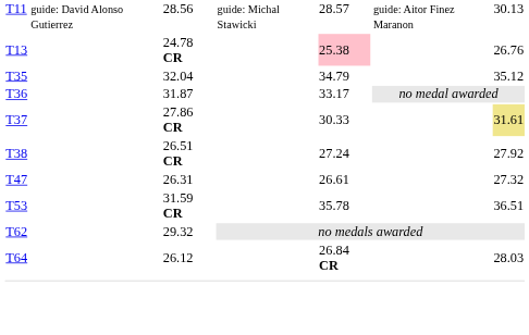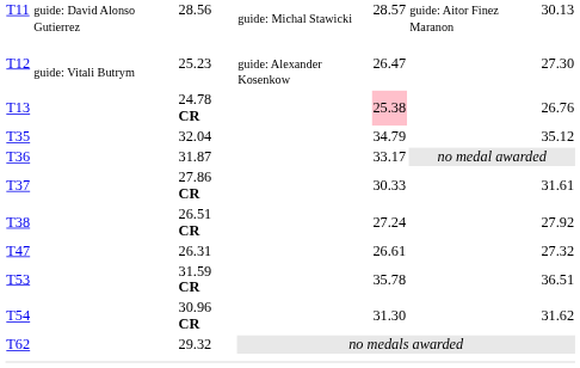+ row: T12 | guide: Vitali Butrym | 25.23 | guide: Alexander Kosenkow | 26.47 | 27.30
T37 | column 7: khaki background -> no background
+ row: T54 | 30.96 CR | 31.30 | 31.62
- row: T64 | 26.12 | 26.84 CR | 28.03
